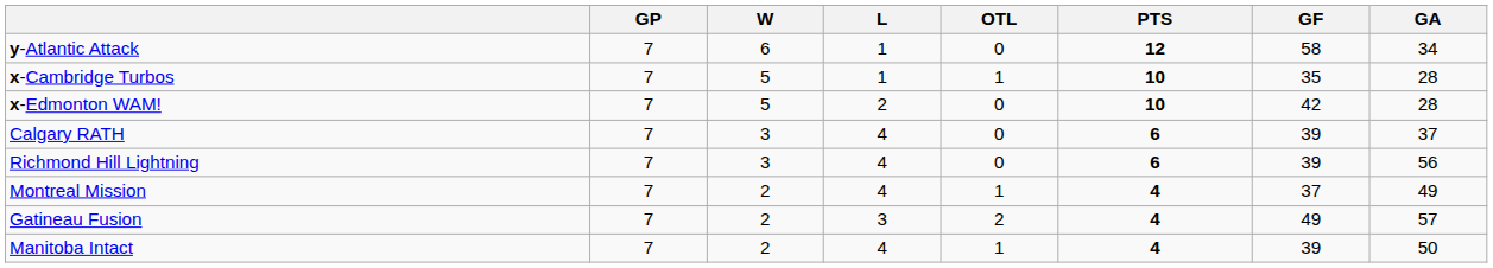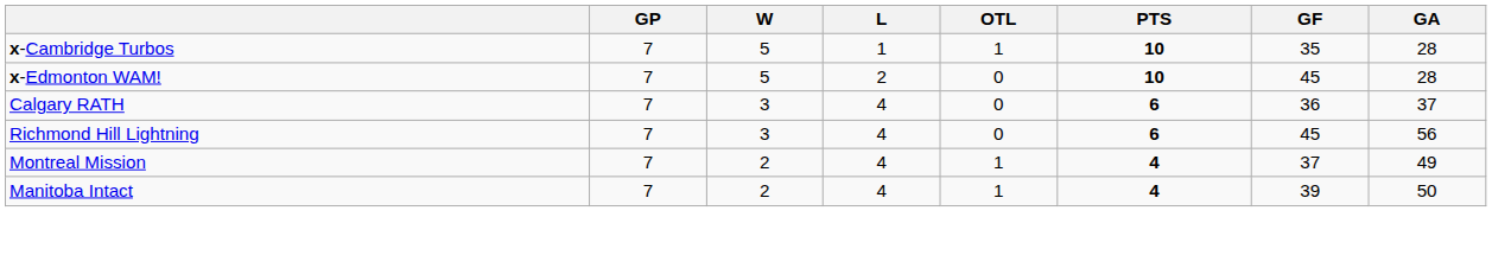- row: y-Atlantic Attack | 7 | 6 | 1 | 0 | 12 | 58 | 34
x-Edmonton WAM! | GF: 42 -> 45
Calgary RATH | GF: 39 -> 36
Richmond Hill Lightning | GF: 39 -> 45
- row: Gatineau Fusion | 7 | 2 | 3 | 2 | 4 | 49 | 57
